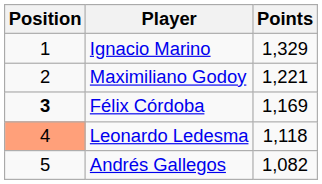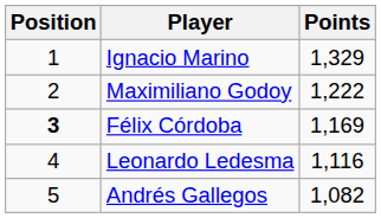Maximiliano Godoy | Points: 1,221 -> 1,222
Leonardo Ledesma | Position: lightsalmon background -> no background
Leonardo Ledesma | Points: 1,118 -> 1,116
